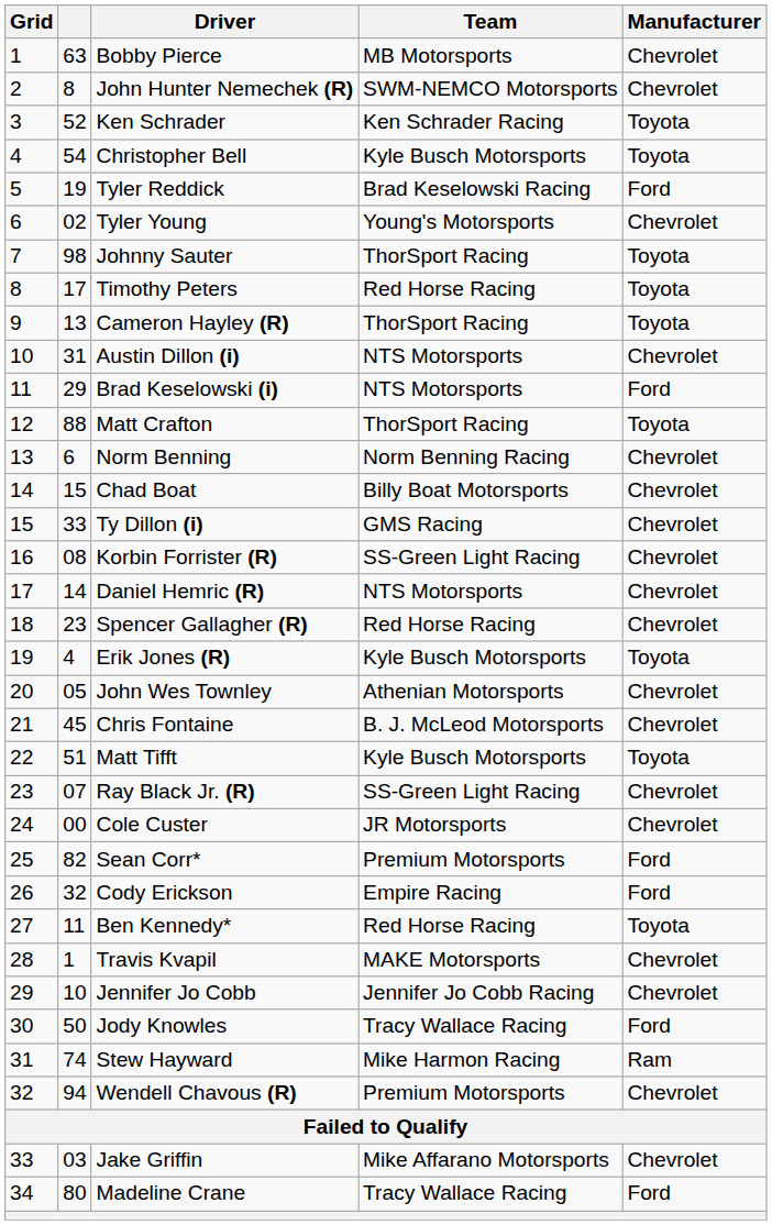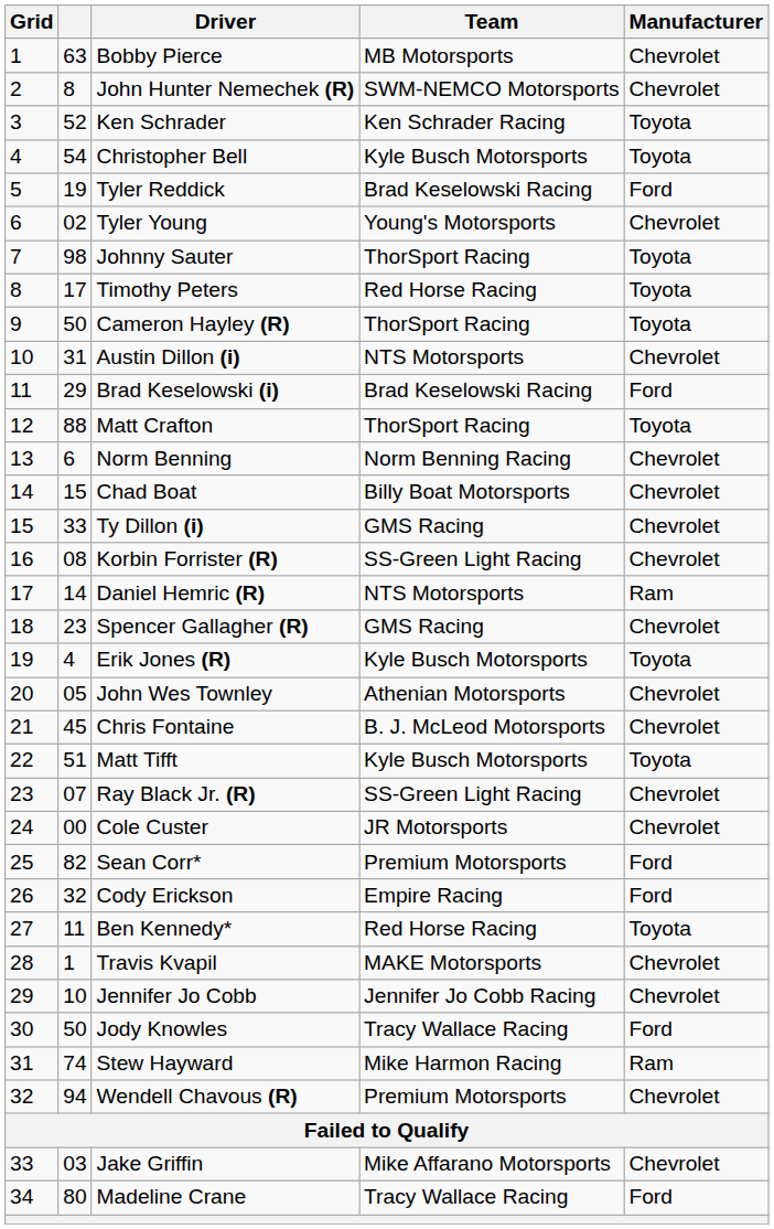Cameron Hayley (R) | column 2: 13 -> 50
Brad Keselowski (i) | Team: NTS Motorsports -> Brad Keselowski Racing
Daniel Hemric (R) | Manufacturer: Chevrolet -> Ram
Spencer Gallagher (R) | Team: Red Horse Racing -> GMS Racing
